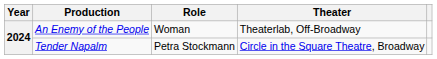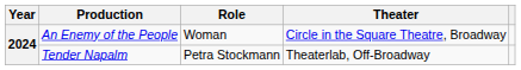An Enemy of the People | Theater: Theaterlab, Off-Broadway -> Circle in the Square Theatre, Broadway
Tender Napalm | Theater: Circle in the Square Theatre, Broadway -> Theaterlab, Off-Broadway
